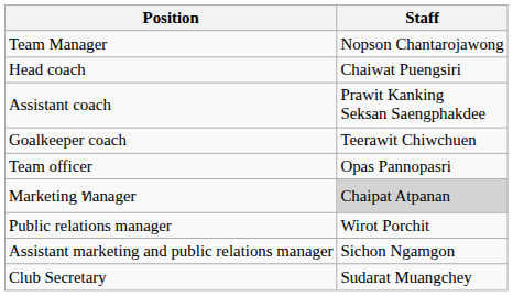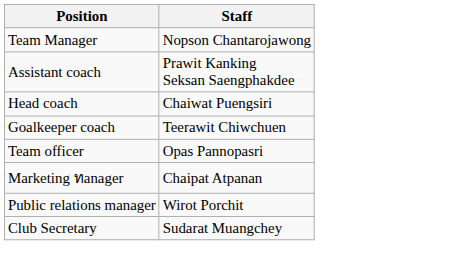rows swapped: Head coach <-> Assistant coach
Marketing ทanager | Staff: lightgrey background -> no background
- row: Assistant marketing and public relations manager | Sichon Ngamgon
